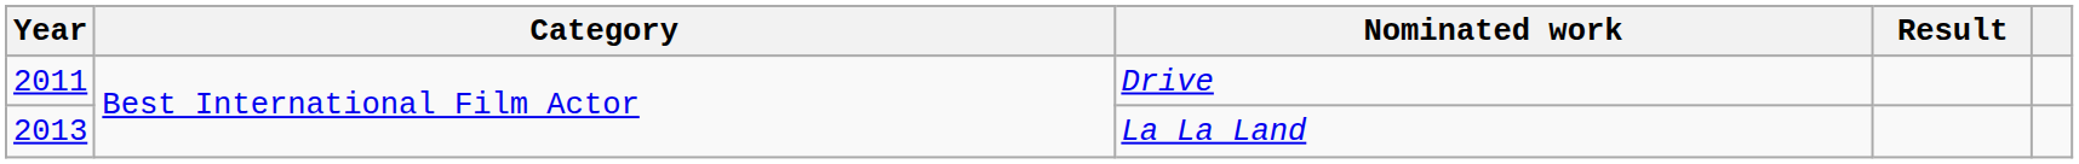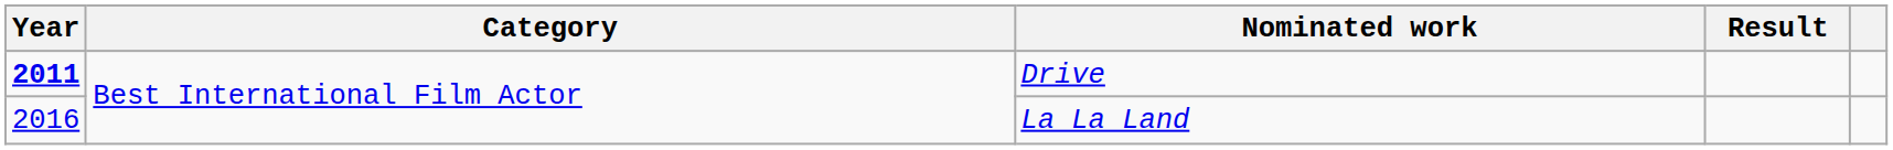Drive | Year: normal -> bold
La La Land | Year: 2013 -> 2016
